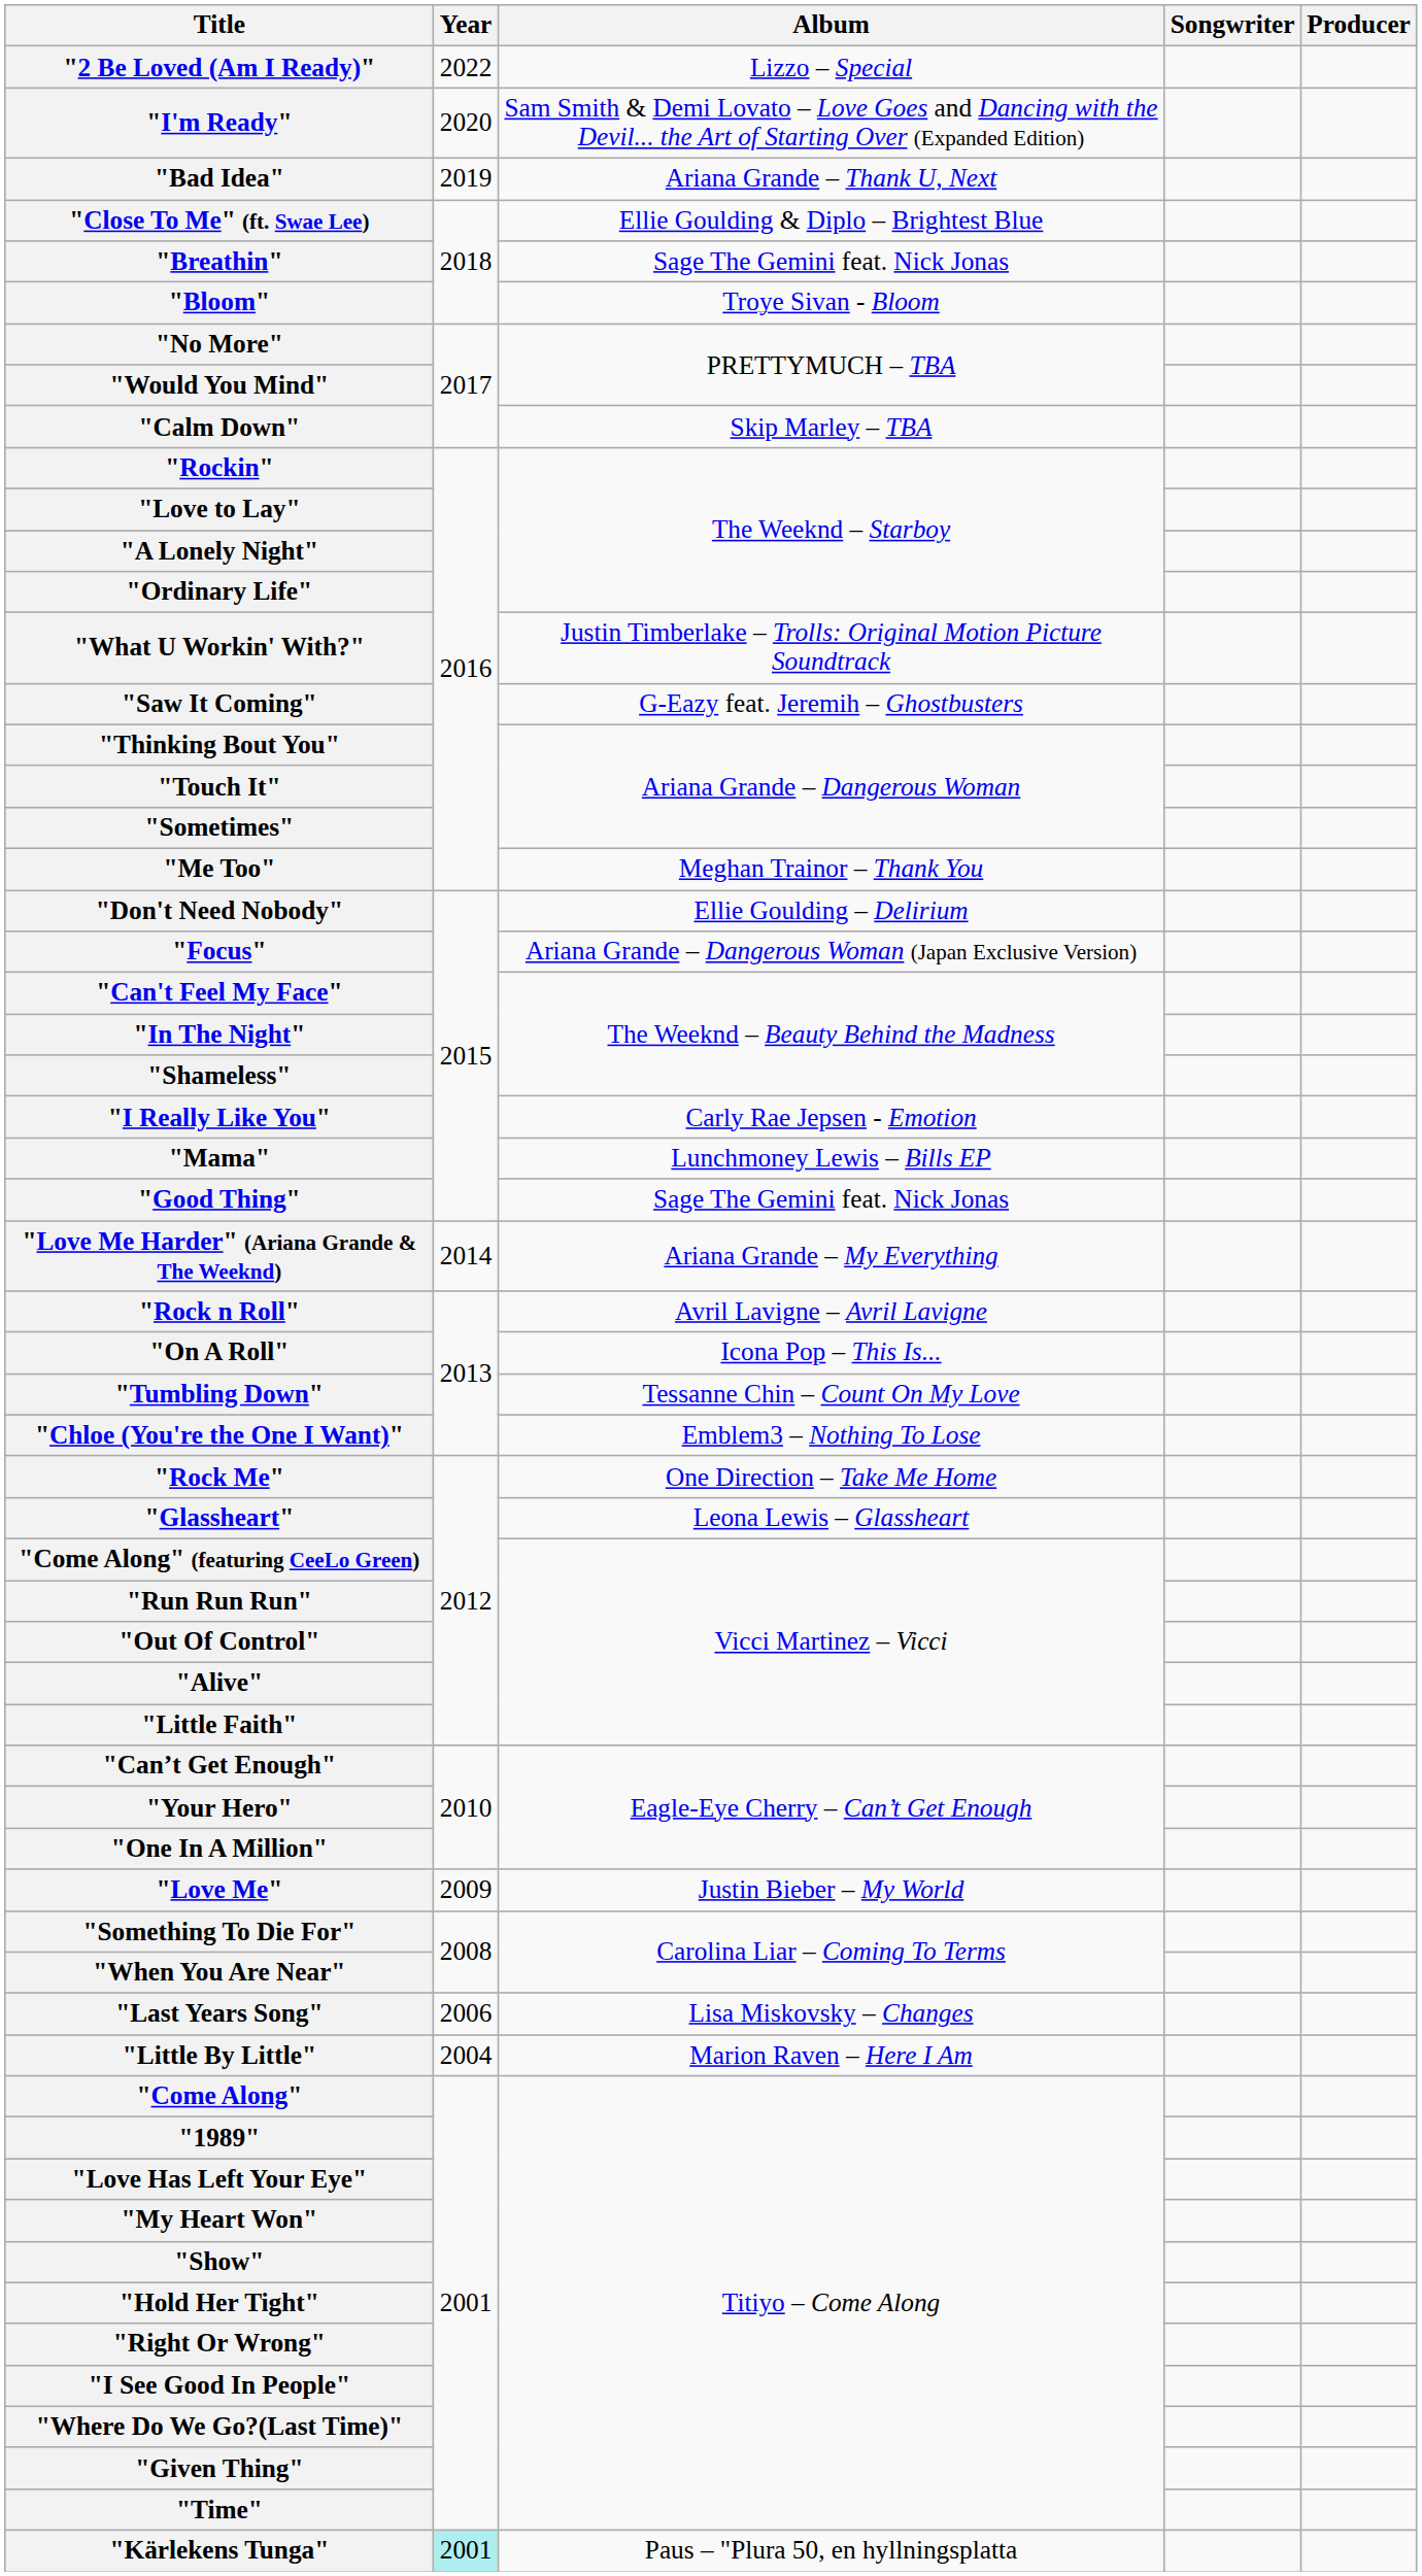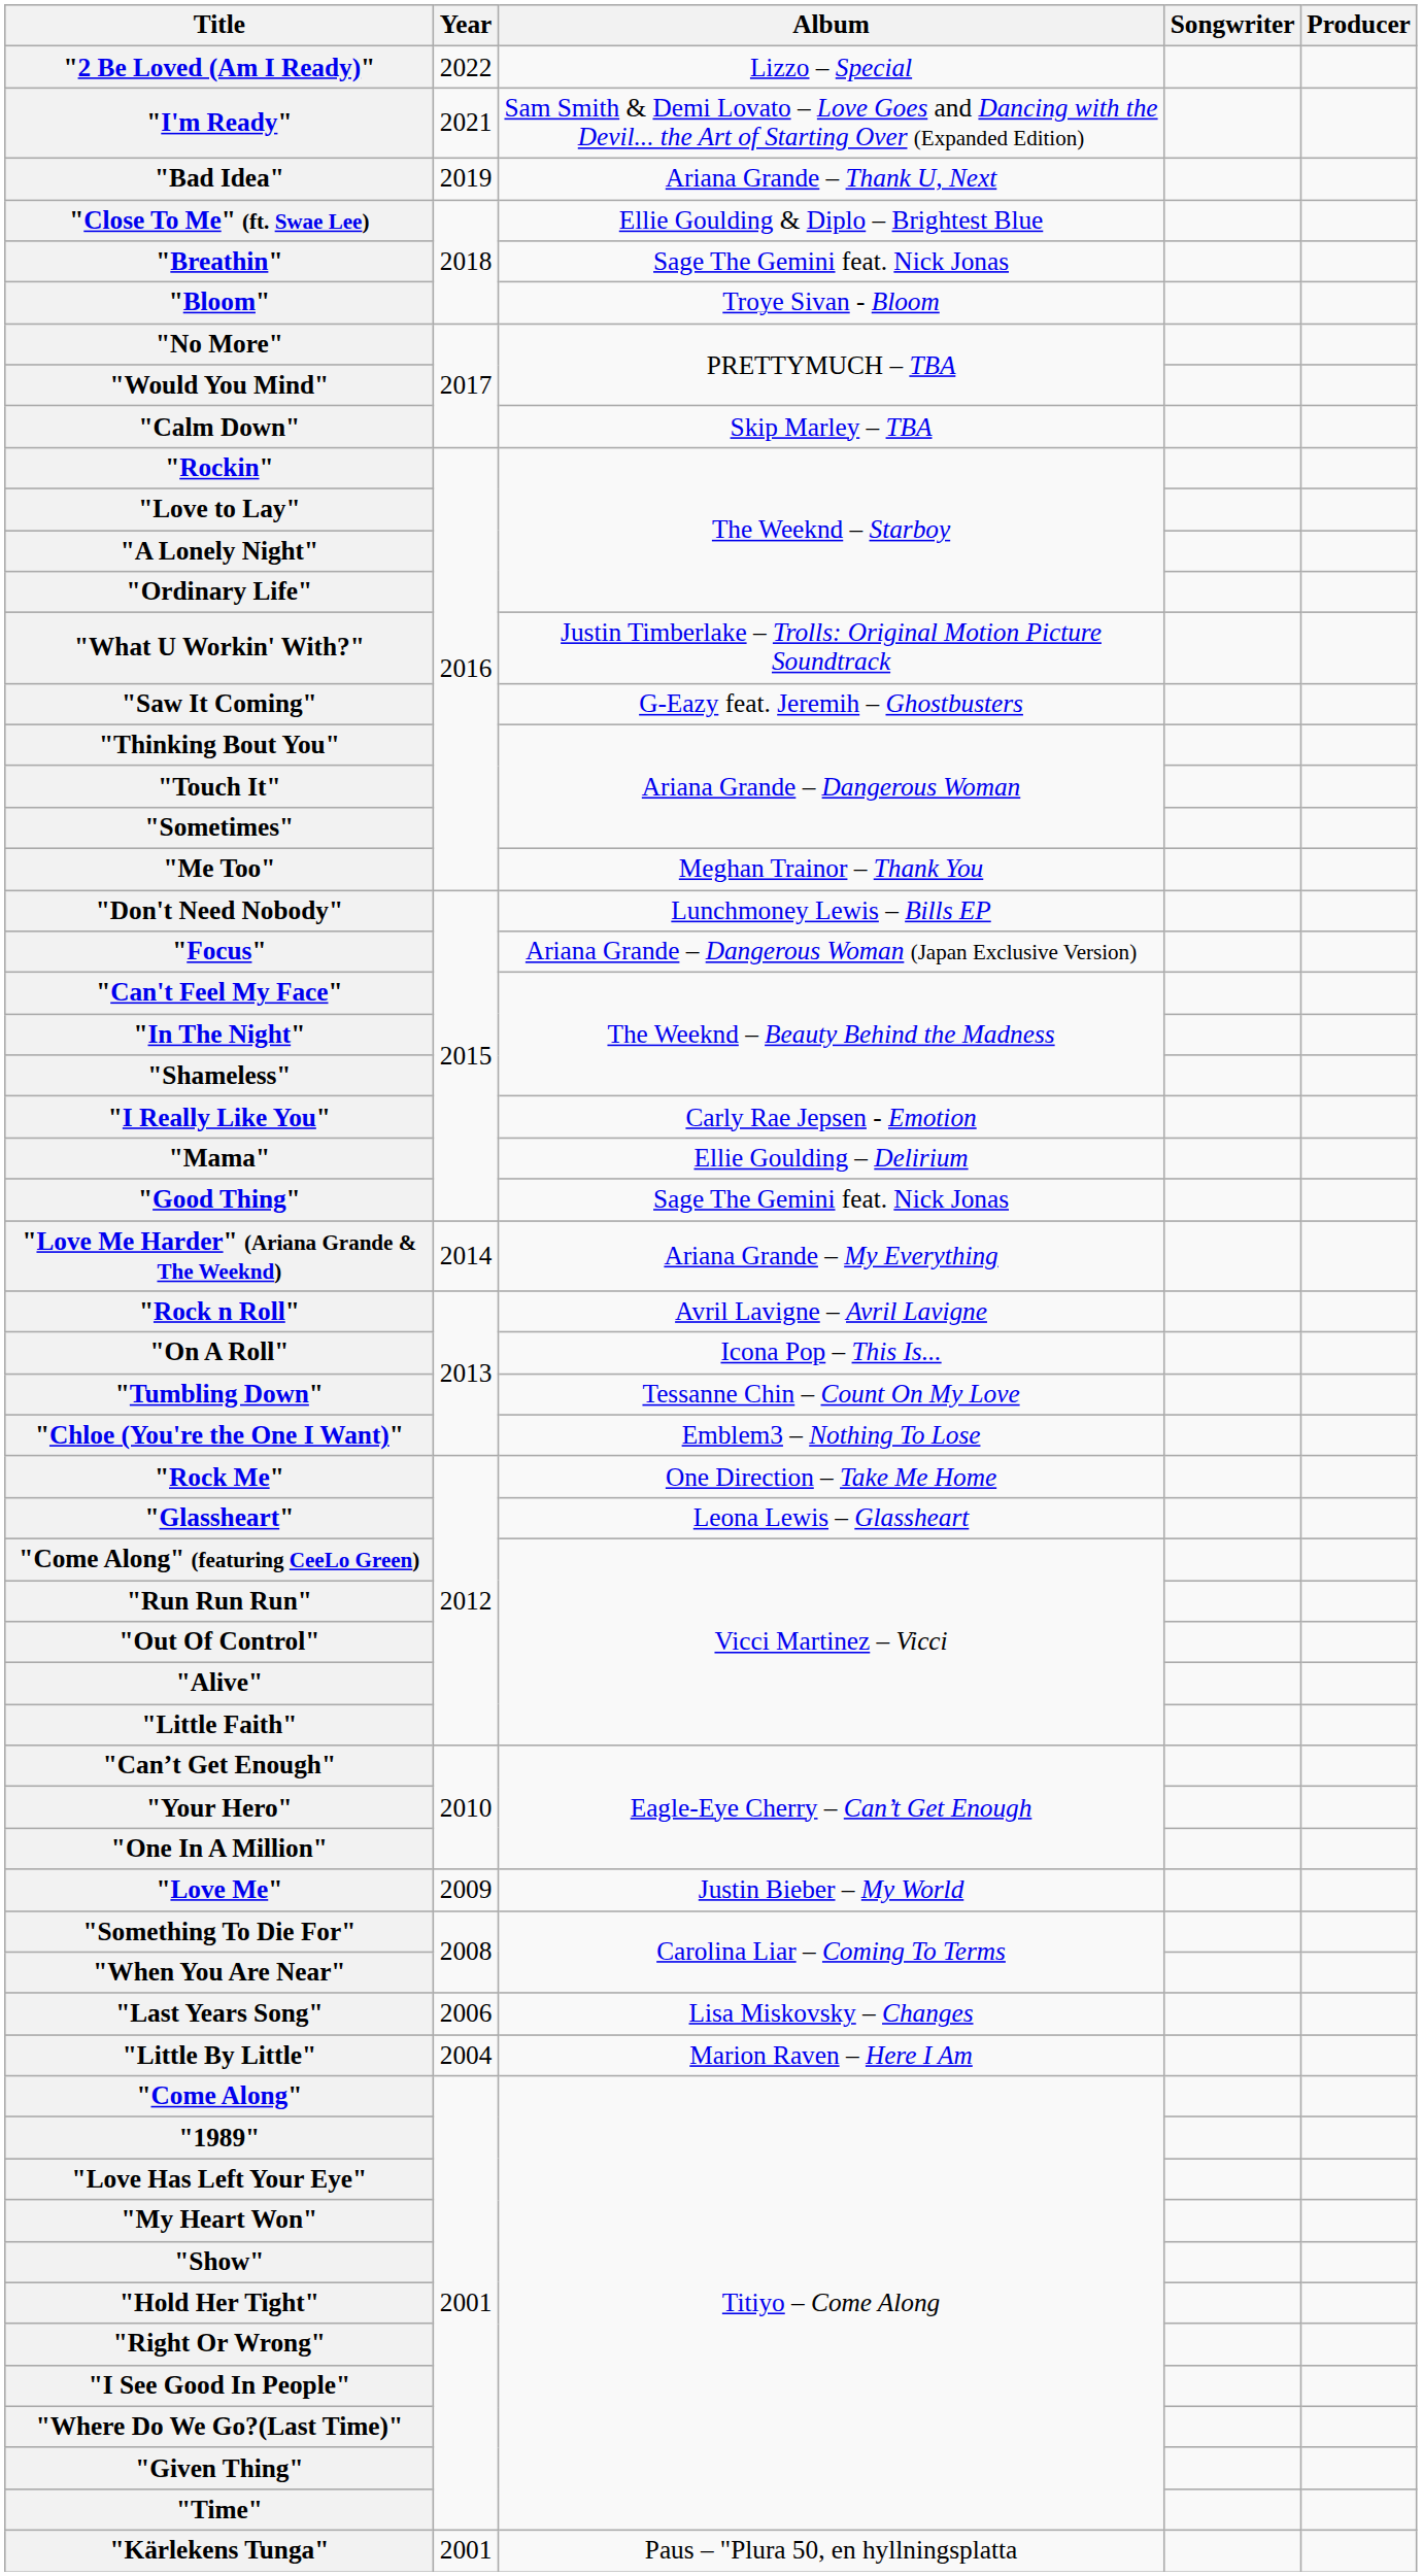"I'm Ready" | Year: 2020 -> 2021
"Don't Need Nobody" | Album: Ellie Goulding – Delirium -> Lunchmoney Lewis – Bills EP
"Mama" | Album: Lunchmoney Lewis – Bills EP -> Ellie Goulding – Delirium
"Kärlekens Tunga" | Year: paleturquoise background -> no background
